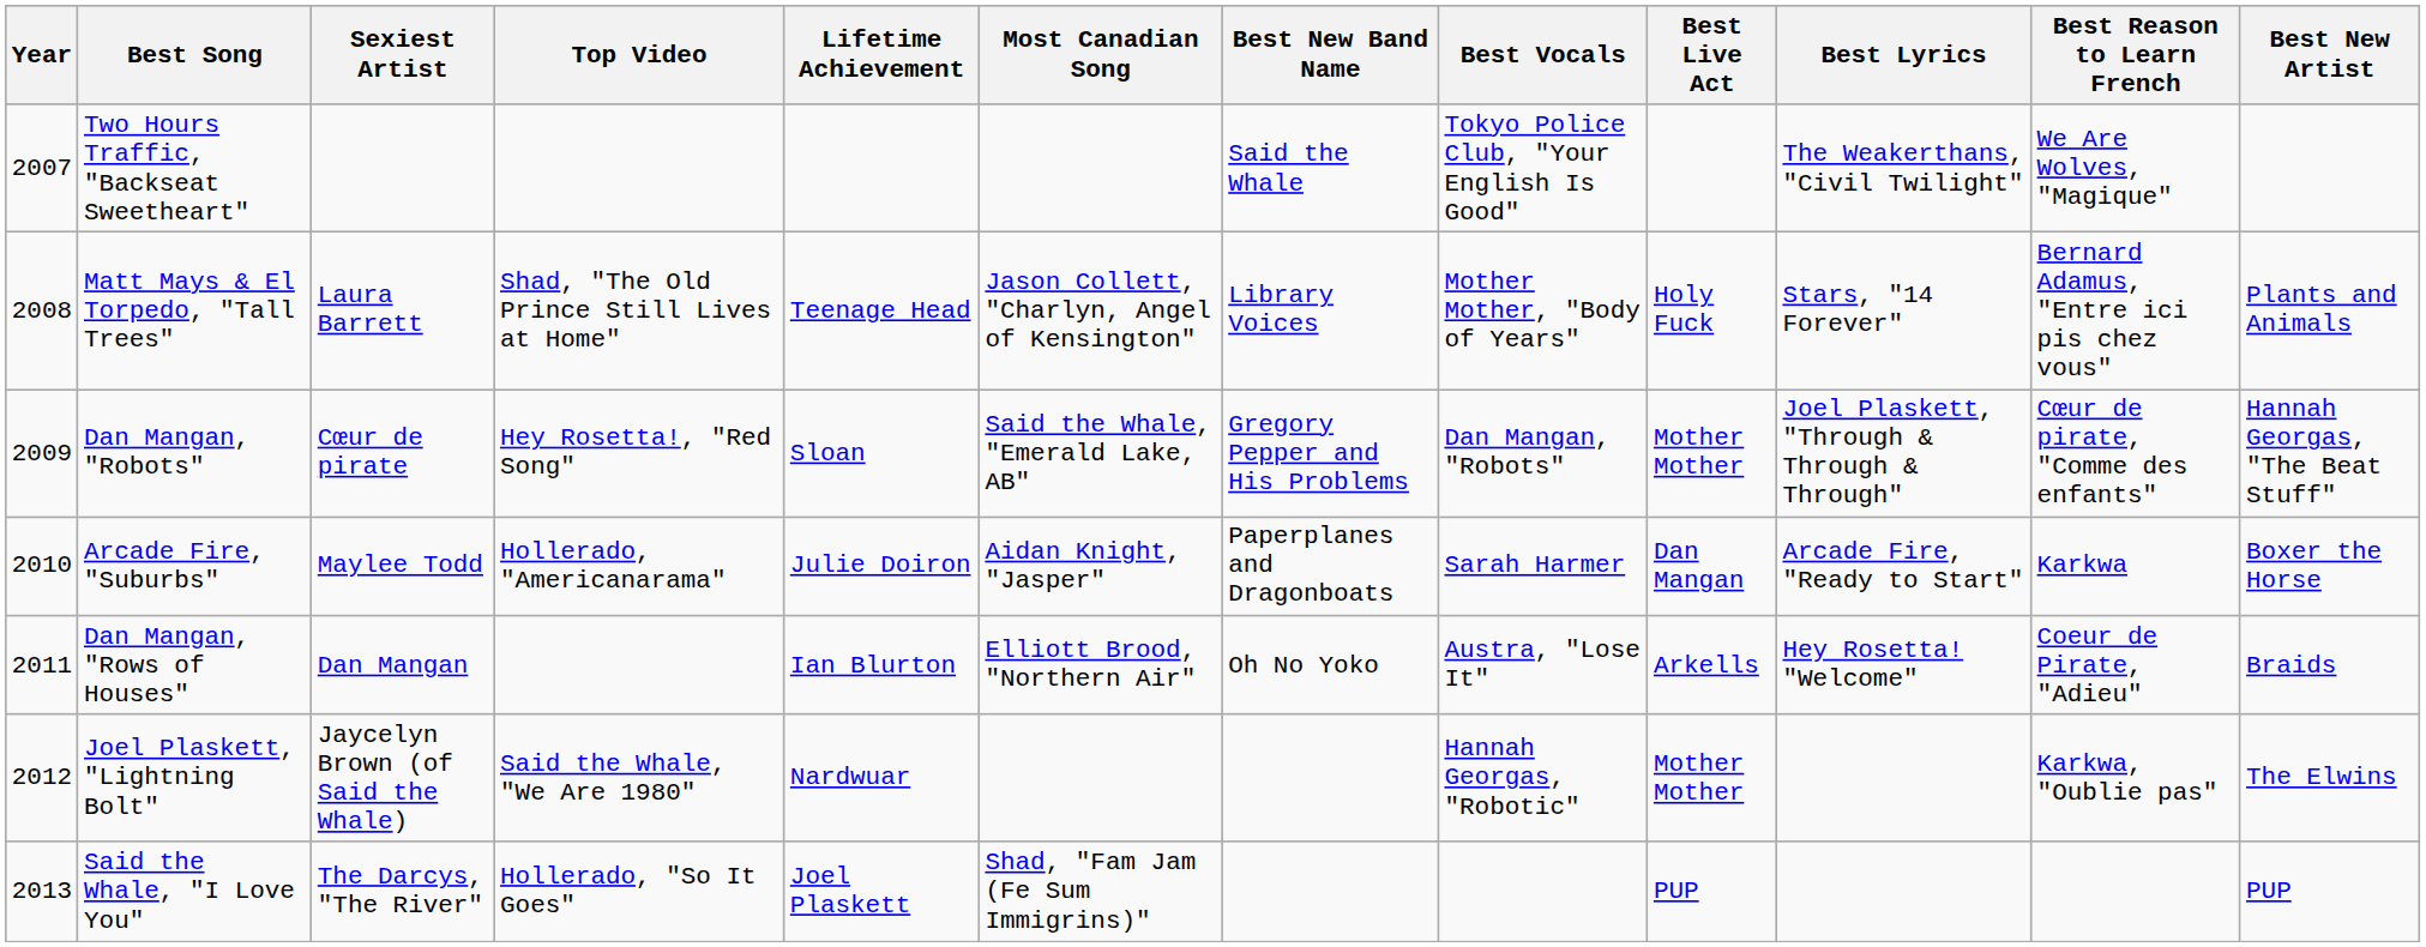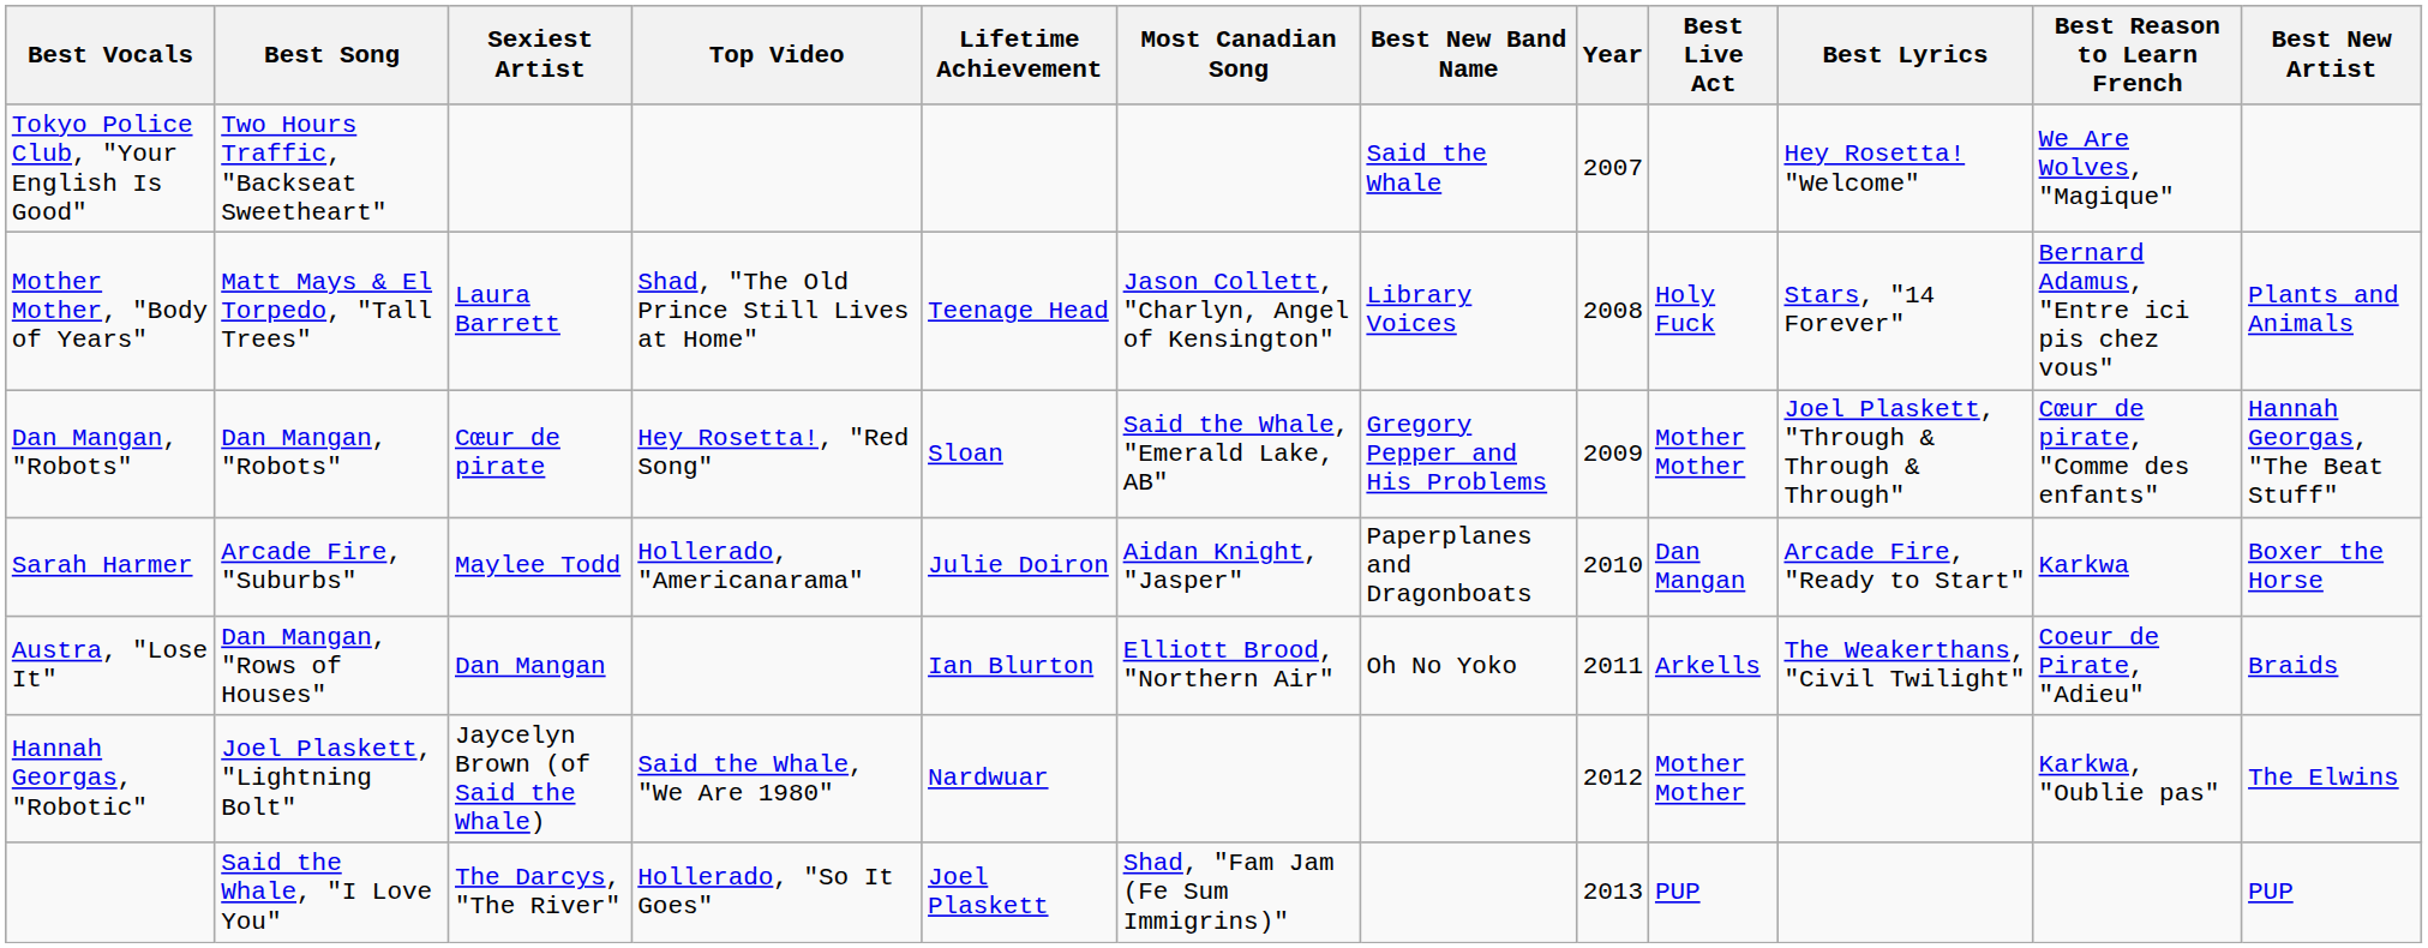columns swapped: Year <-> Best Vocals
Two Hours Traffic, "Backseat Sweetheart" | Best Lyrics: The Weakerthans, "Civil Twilight" -> Hey Rosetta! "Welcome"
Dan Mangan, "Rows of Houses" | Best Lyrics: Hey Rosetta! "Welcome" -> The Weakerthans, "Civil Twilight"
